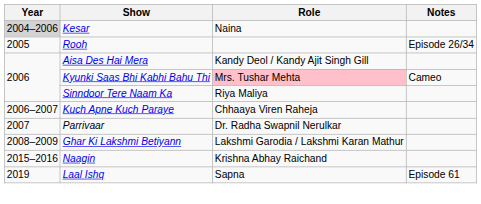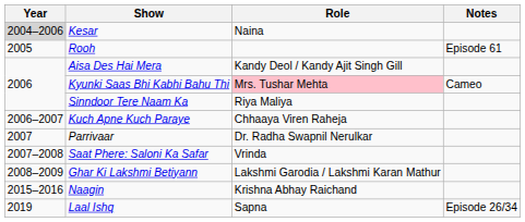Rooh | Notes: Episode 26/34 -> Episode 61
+ row: 2007–2008 | Saat Phere: Saloni Ka Safar | Vrinda
Laal Ishq | Notes: Episode 61 -> Episode 26/34
